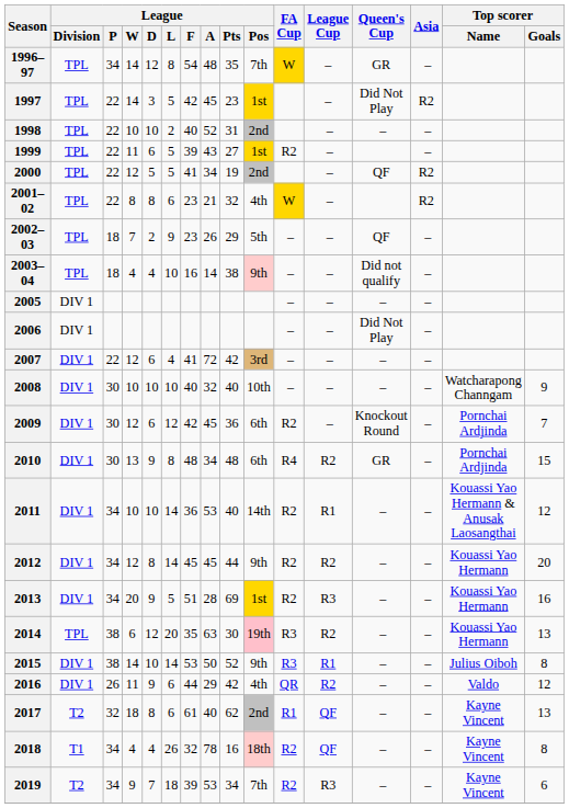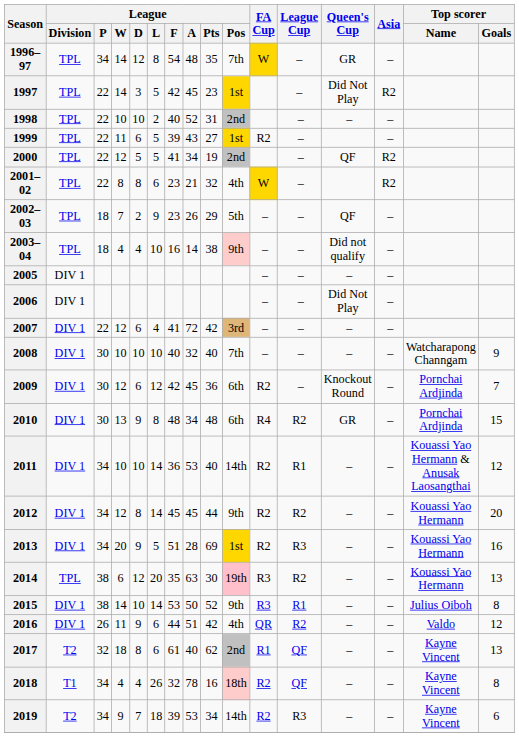2008 | League / Pos: 10th -> 7th
2016 | League / A: 29 -> 51
2019 | League / Pos: 7th -> 14th
